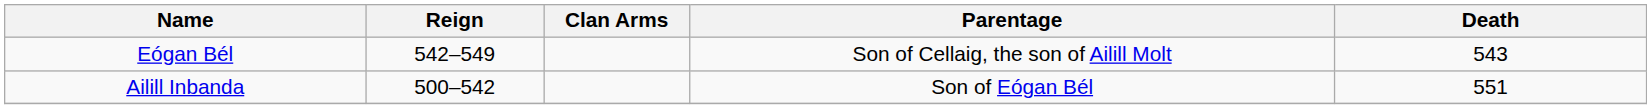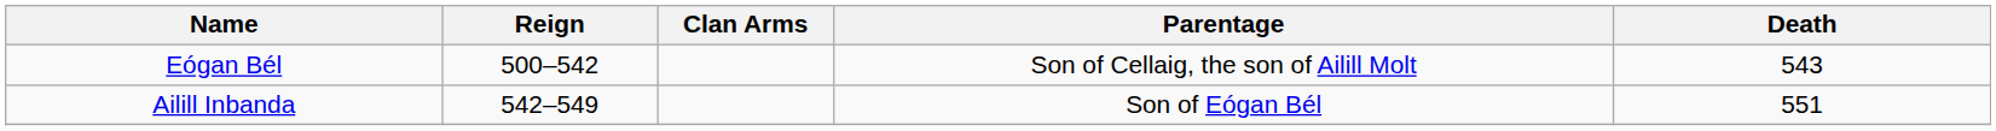Eógan Bél | Reign: 542–549 -> 500–542
Ailill Inbanda | Reign: 500–542 -> 542–549
